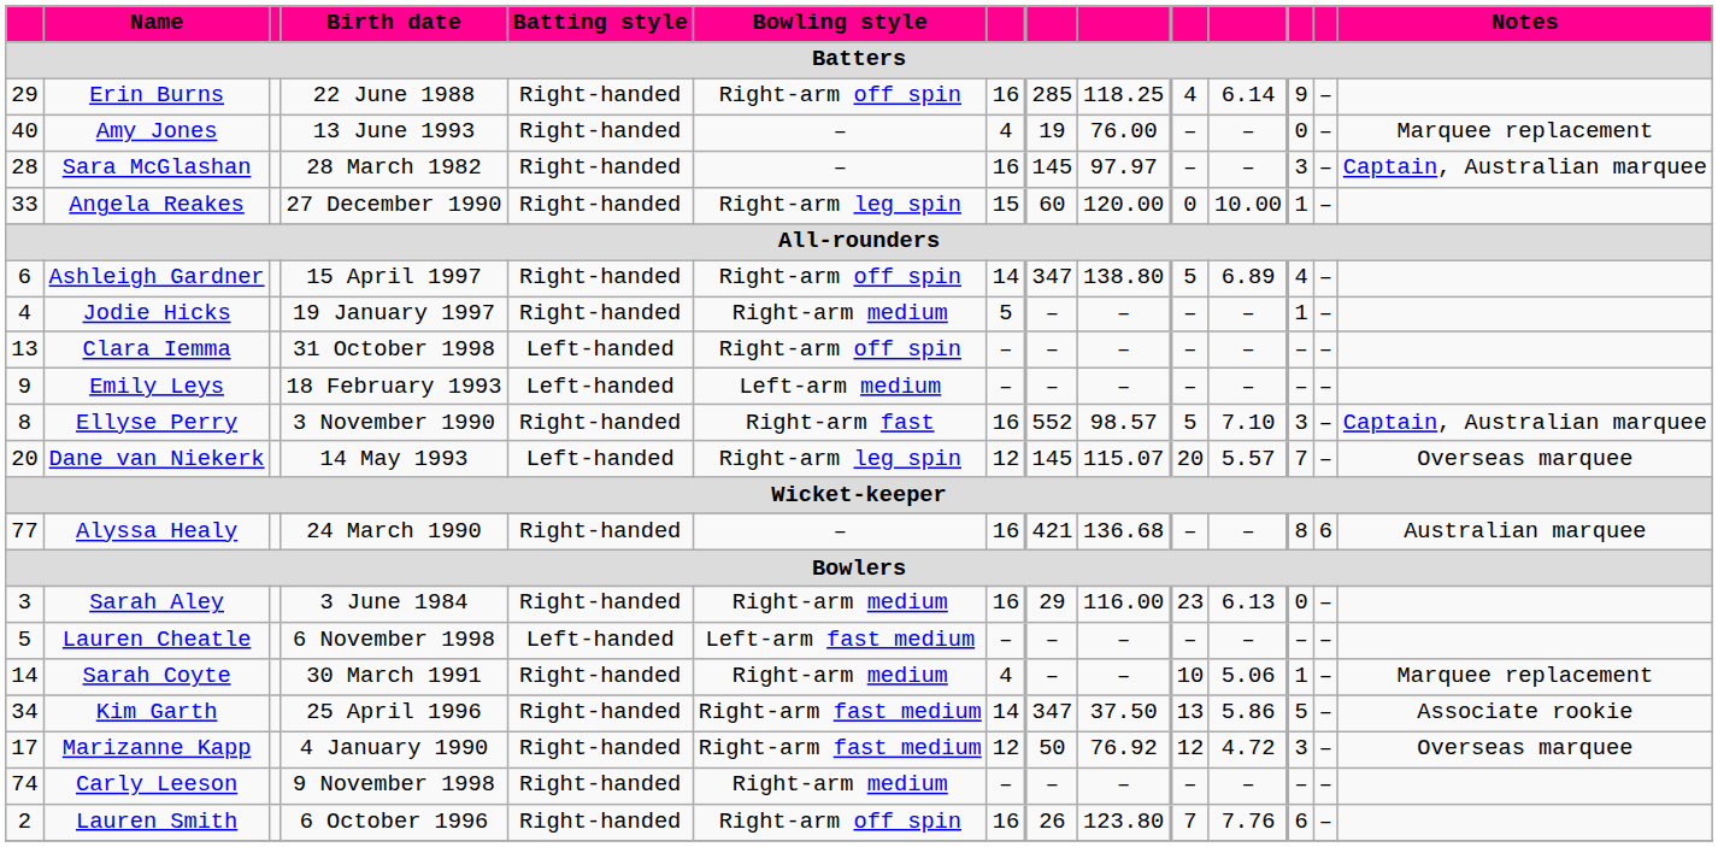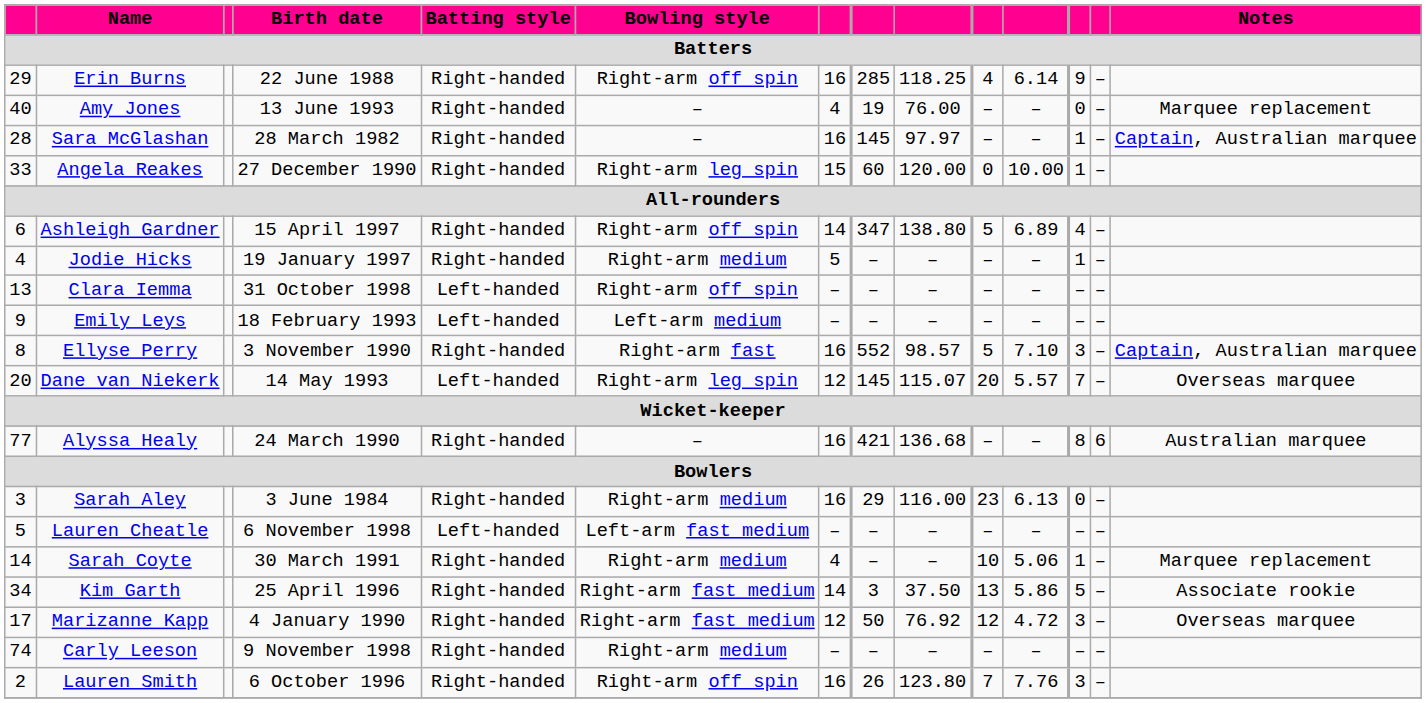Sara McGlashan | column 12: 3 -> 1
Kim Garth | column 8: 347 -> 3
Lauren Smith | column 12: 6 -> 3
